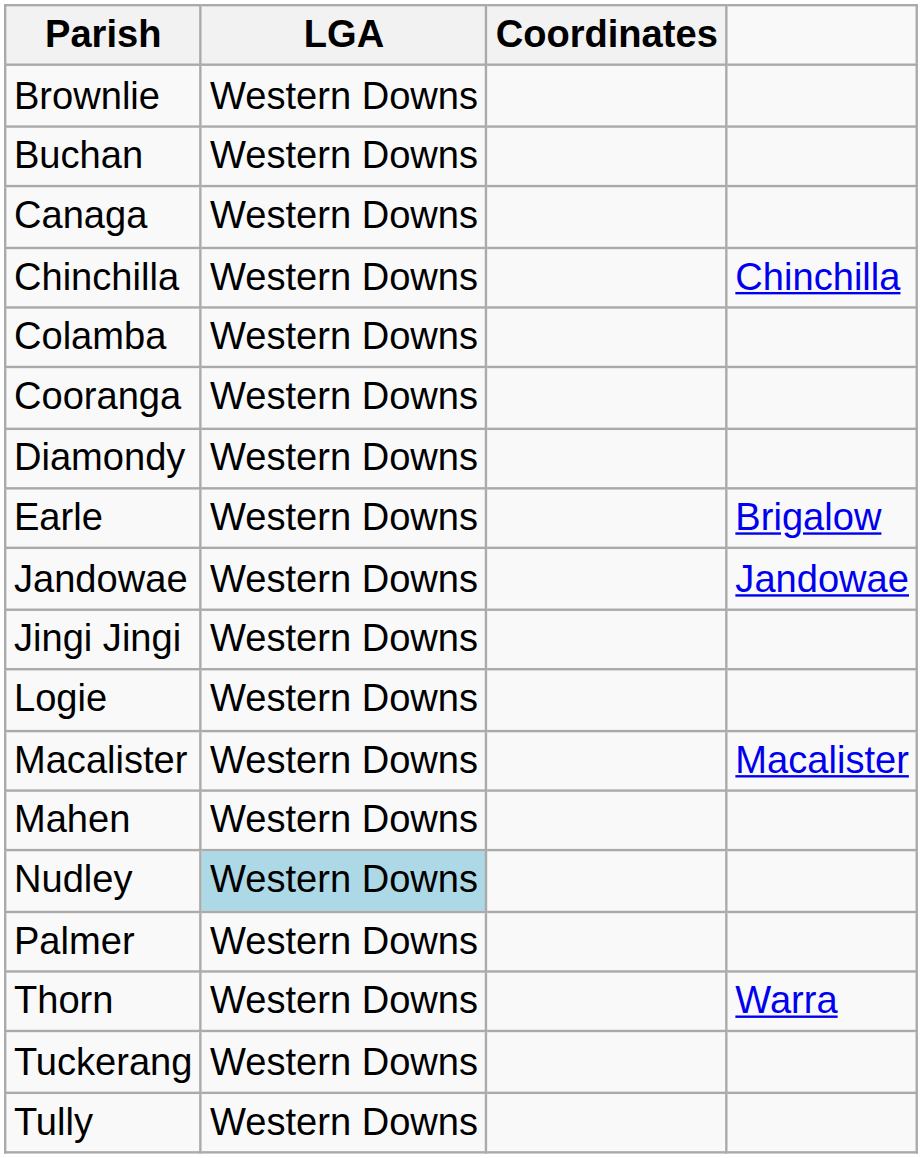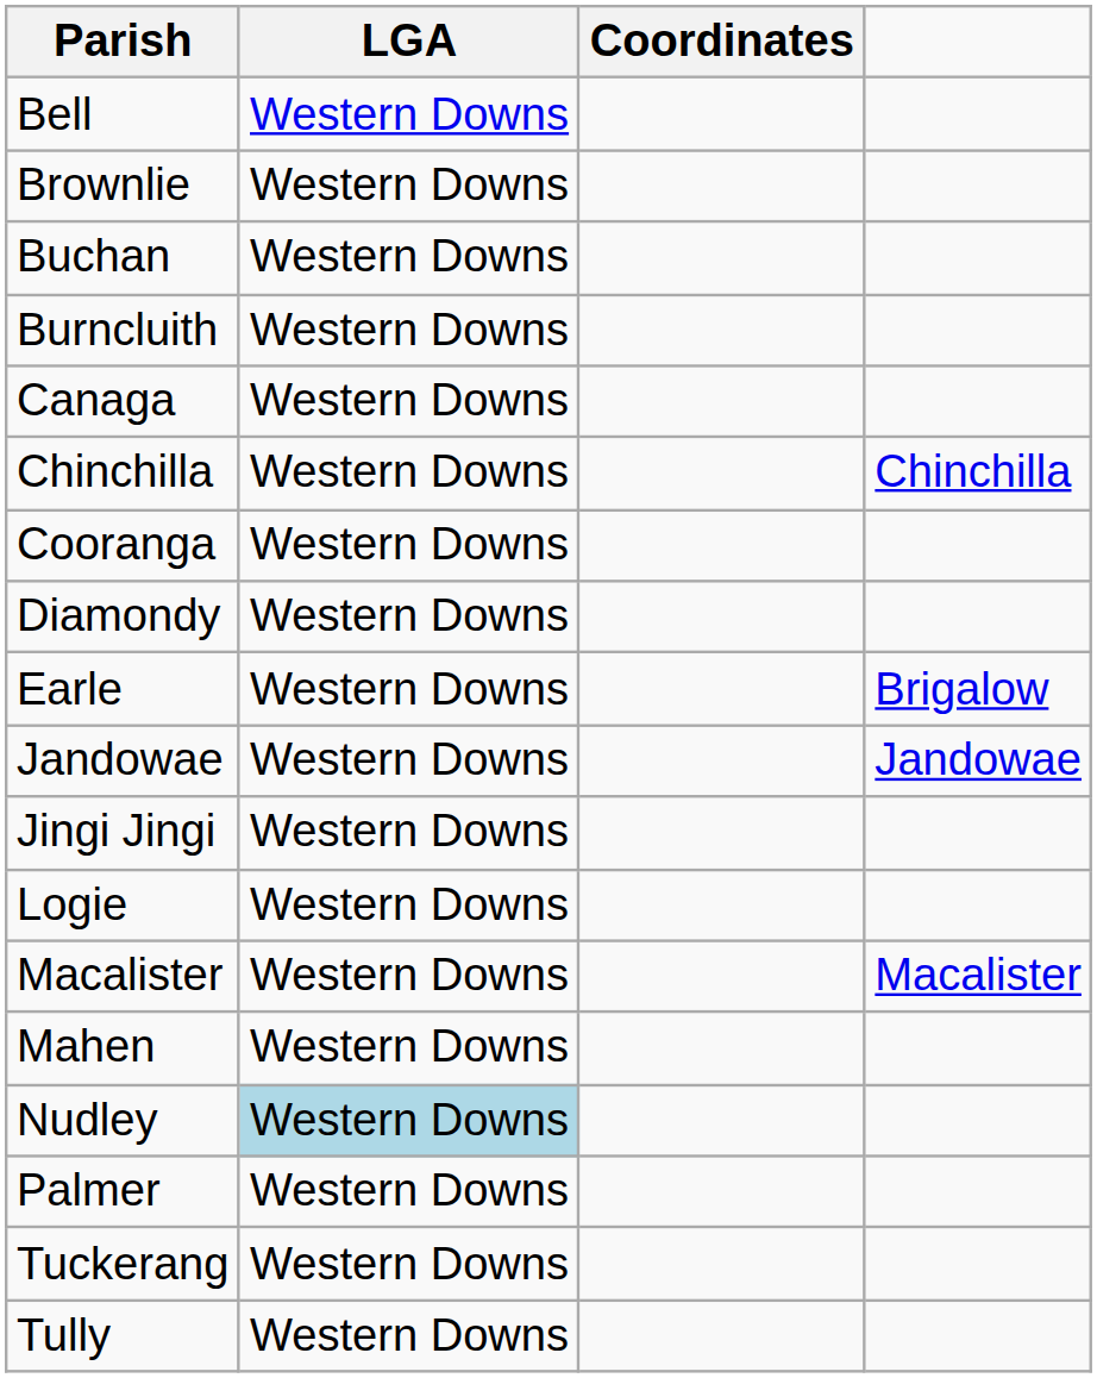+ row: Bell | Western Downs
+ row: Burncluith | Western Downs
- row: Colamba | Western Downs
- row: Thorn | Western Downs | Warra
